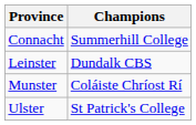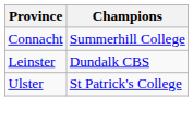- row: Munster | Coláiste Chríost Rí
